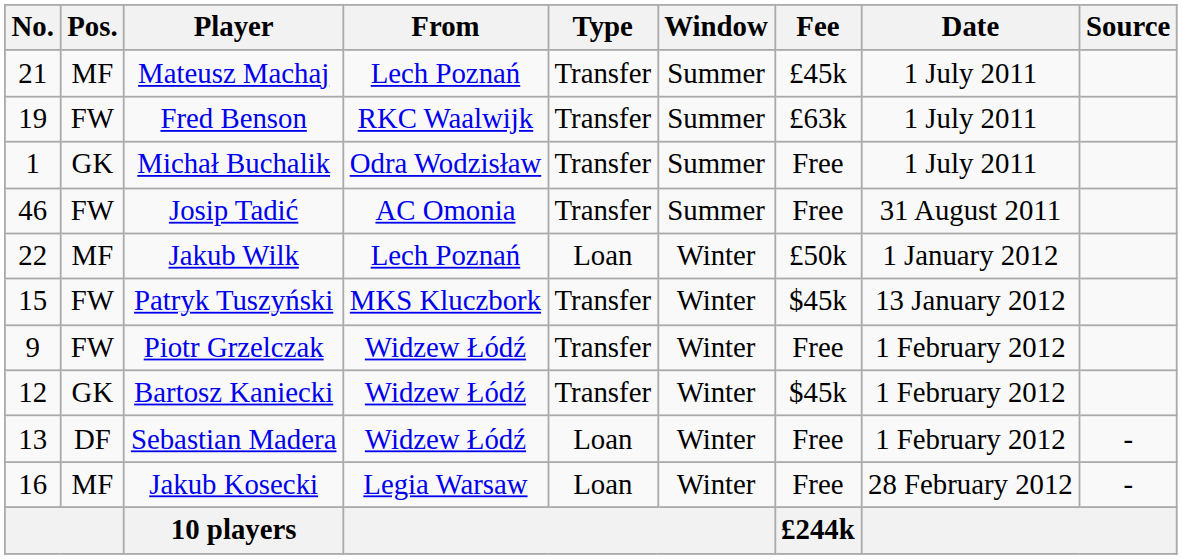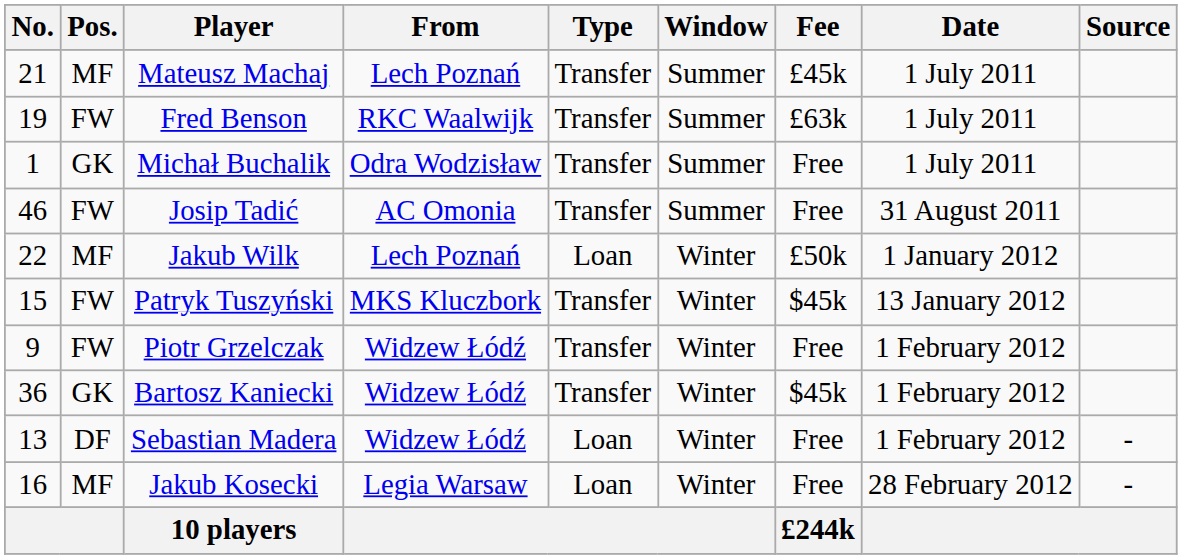Bartosz Kaniecki | No.: 12 -> 36
